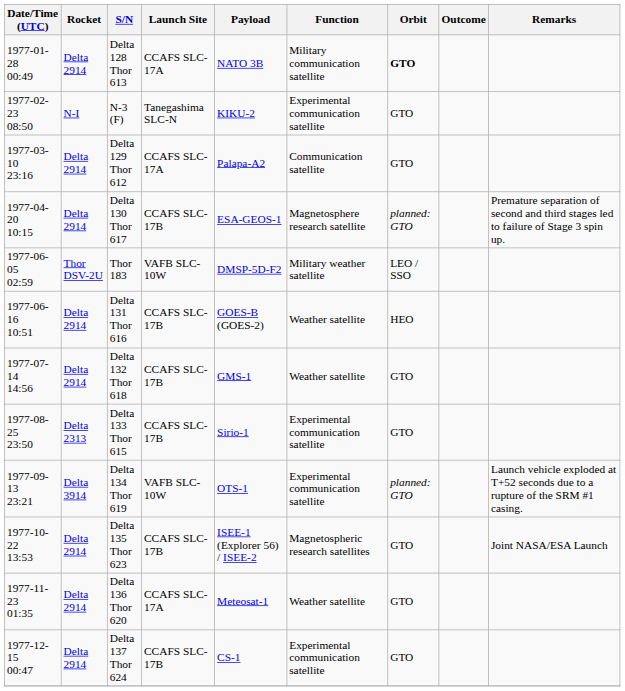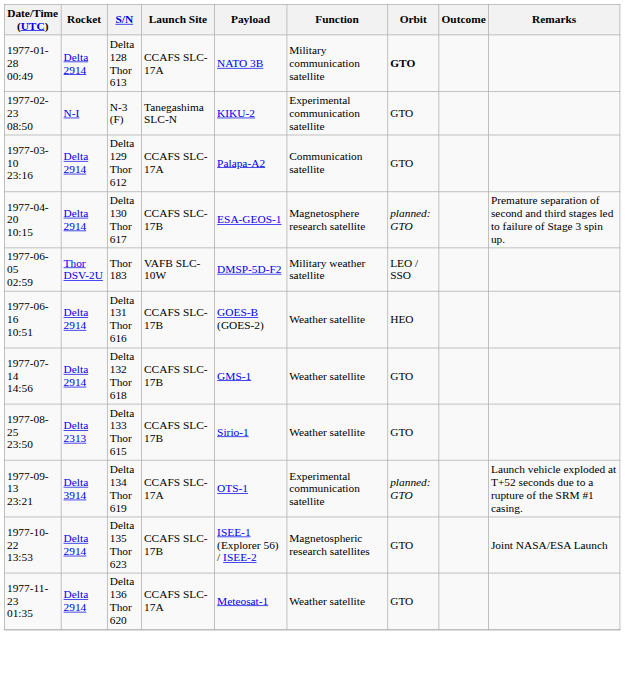Delta 133 Thor 615 | Function: Experimental communication satellite -> Weather satellite
Delta 134 Thor 619 | Launch Site: VAFB SLC-10W -> CCAFS SLC-17A
- row: 1977-12-15 00:47 | Delta 2914 | Delta 137 Thor 624 | CCAFS SLC-17B | CS-1 | Experimental communication satellite | GTO
